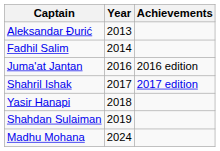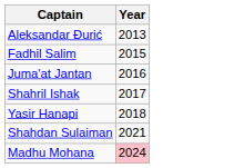- column: Achievements | 2016 edition | 2017 edition
Fadhil Salim | Year: 2014 -> 2015
Shahdan Sulaiman | Year: 2019 -> 2021
Madhu Mohana | Year: no background -> pink background
